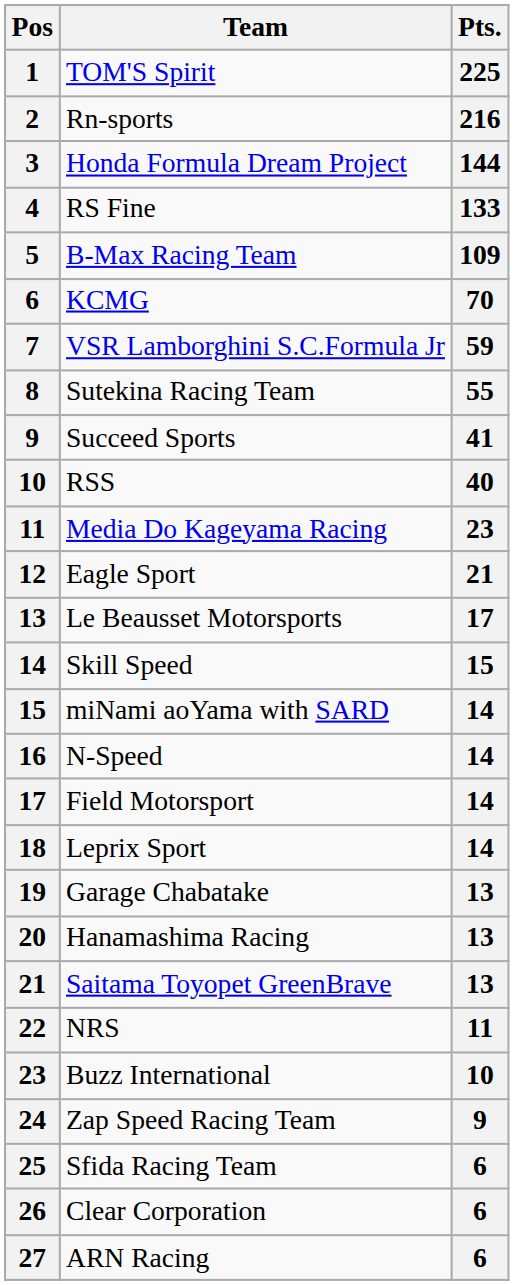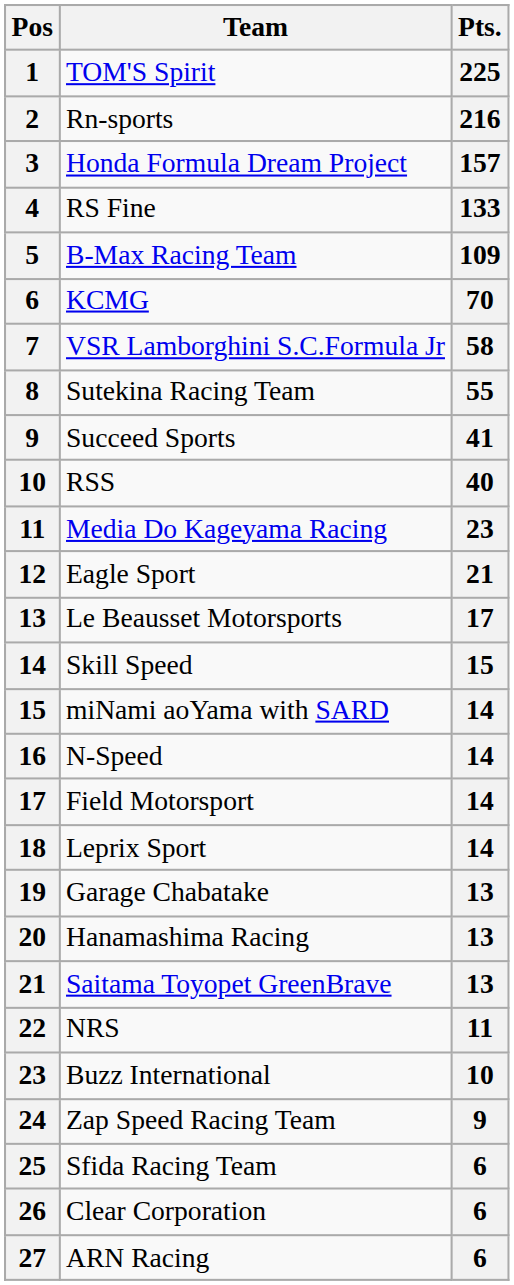Honda Formula Dream Project | Pts.: 144 -> 157
VSR Lamborghini S.C.Formula Jr | Pts.: 59 -> 58
